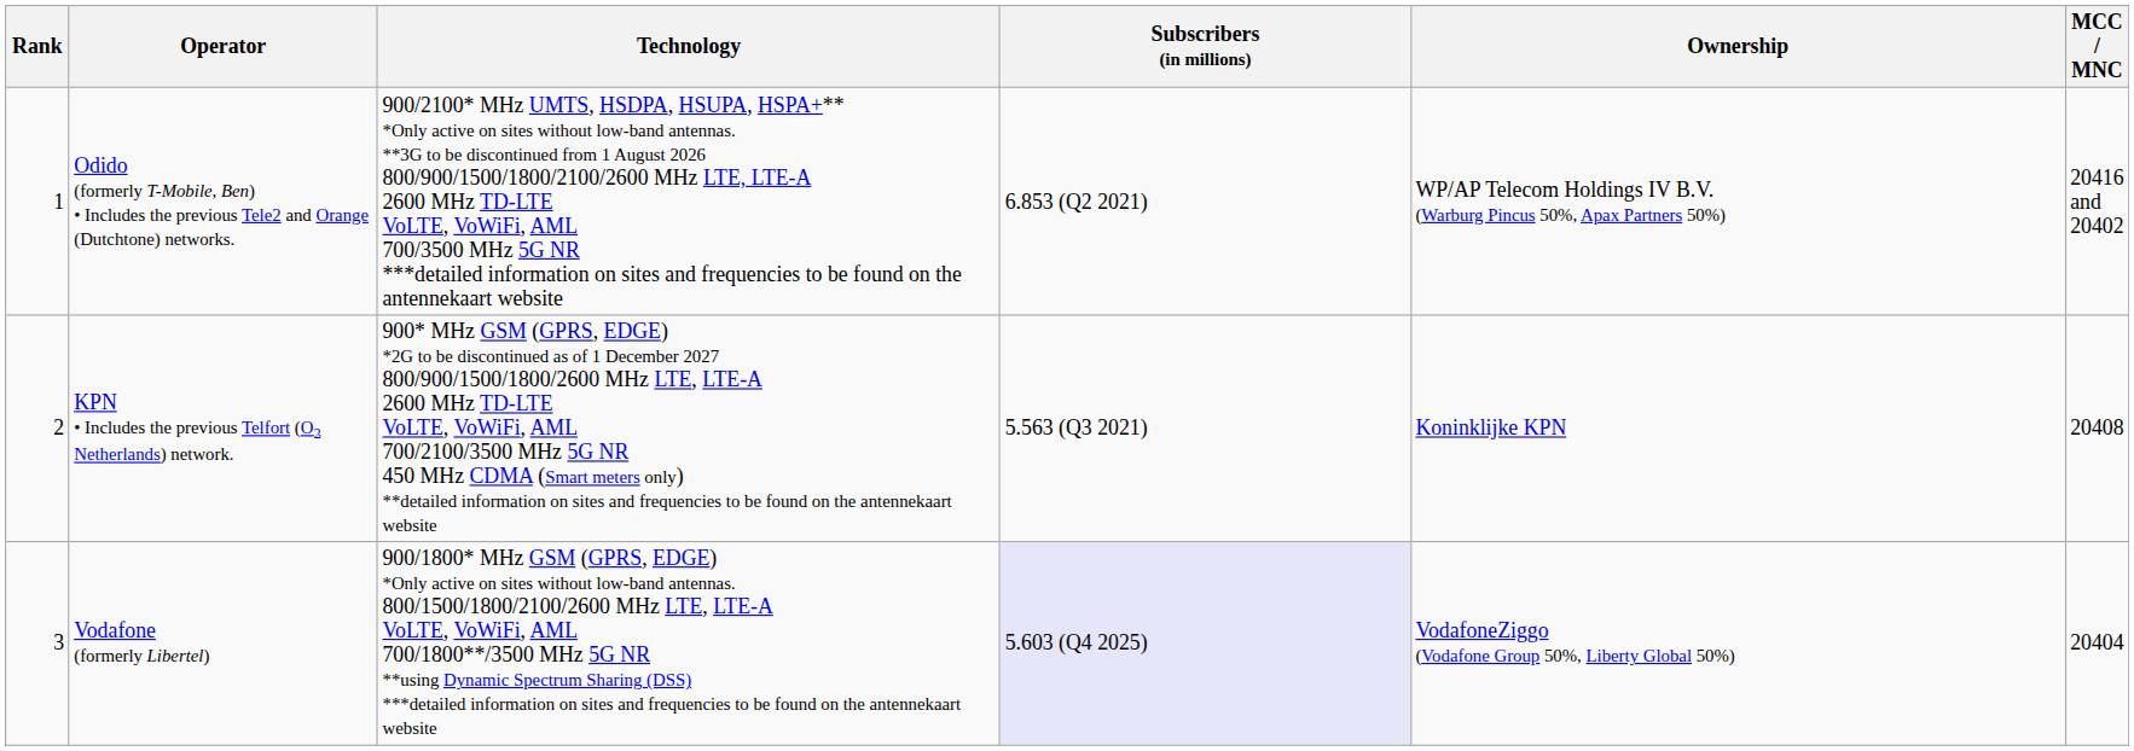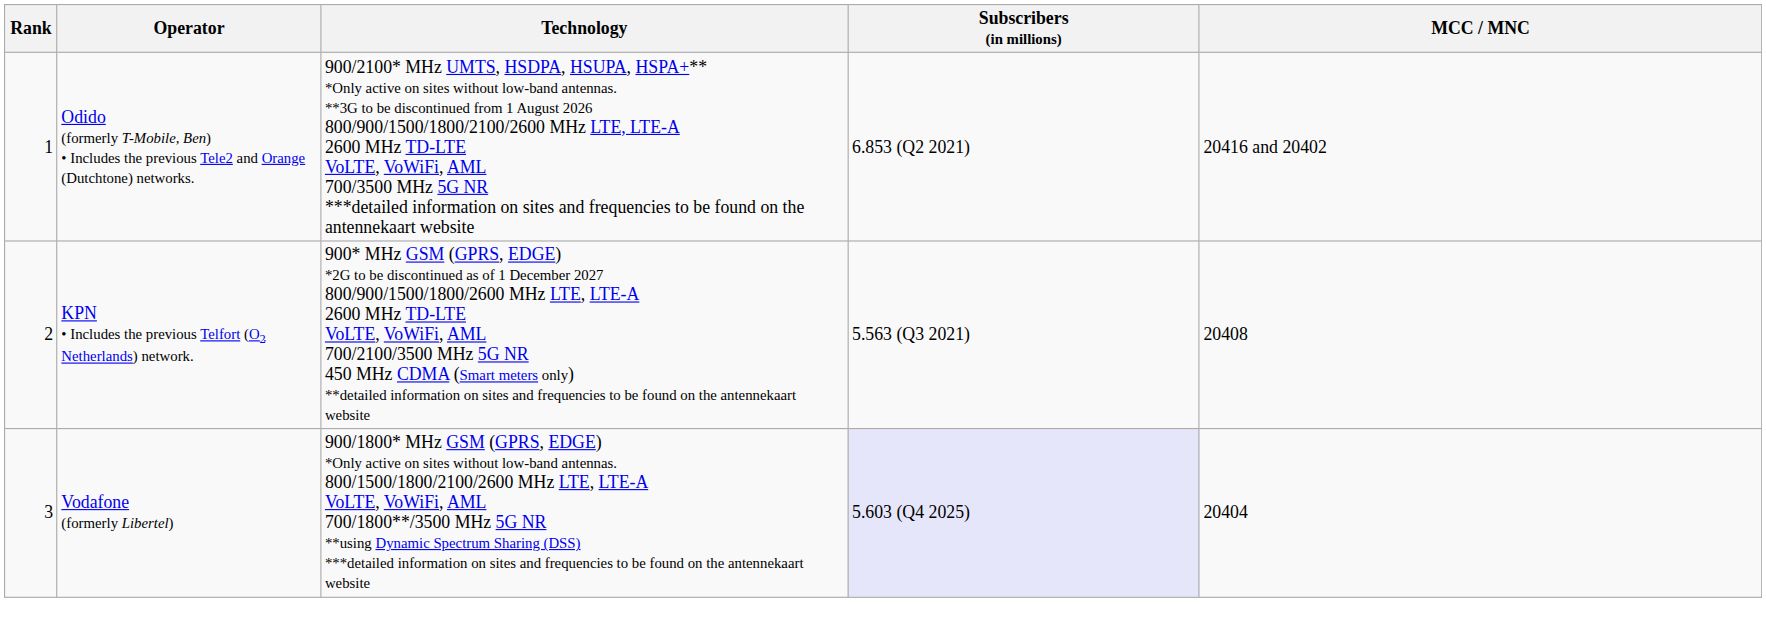- column: Ownership | WP/AP Telecom Holdings IV B.V. (Warburg Pincus 50%, Apax Partners 50%) | Koninklijke KPN | VodafoneZiggo (Vodafone Group 50%, Liberty Global 50%)
